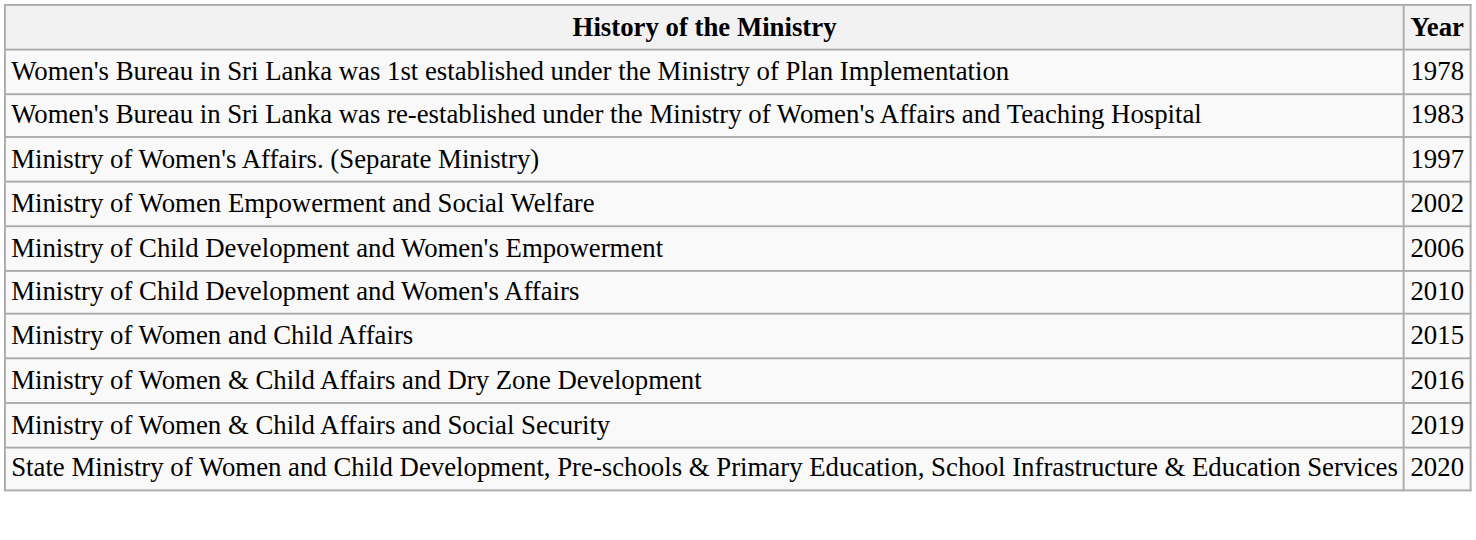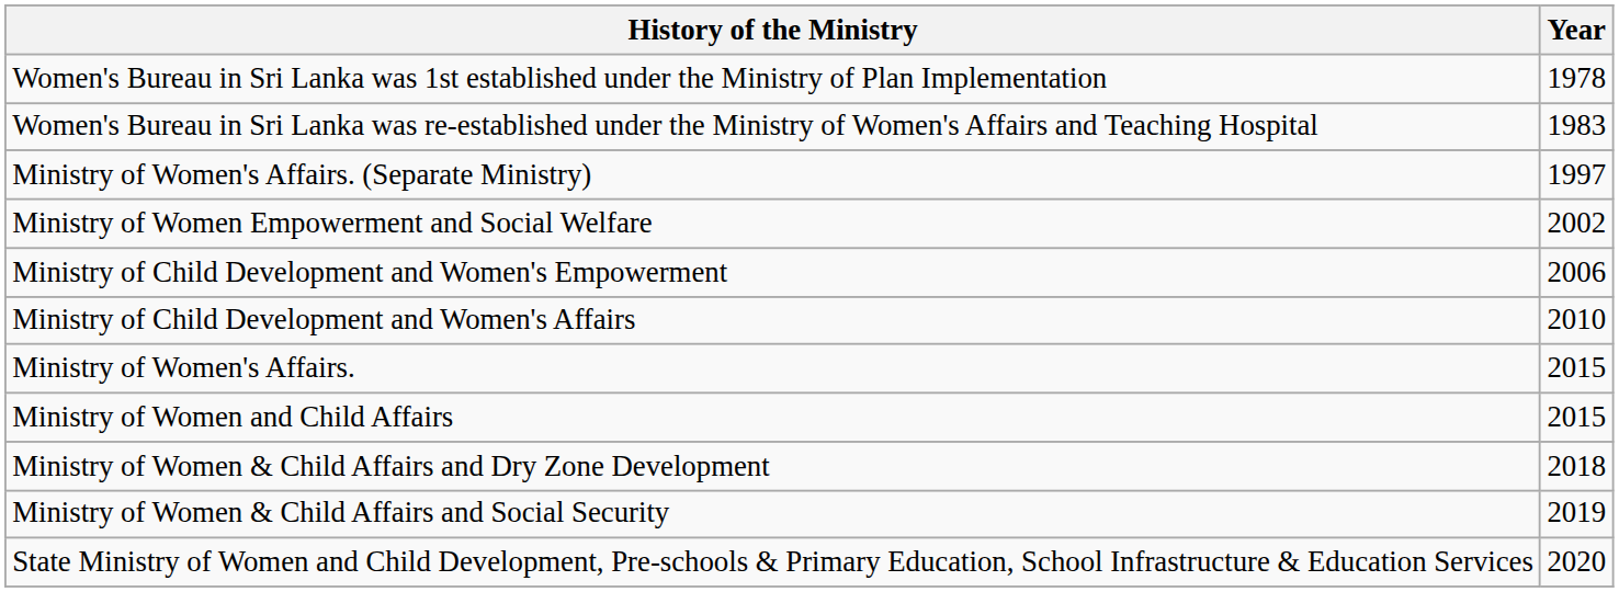+ row: Ministry of Women's Affairs. | 2015
Ministry of Women & Child Affairs and Dry Zone Development | Year: 2016 -> 2018
